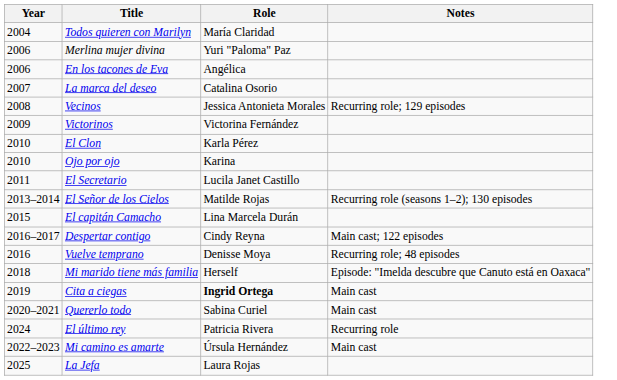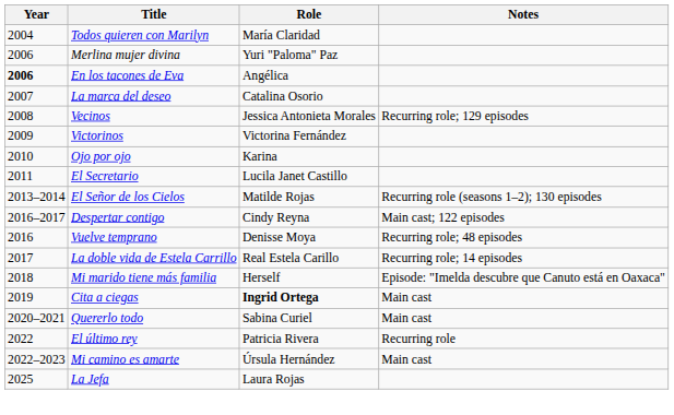En los tacones de Eva | Year: normal -> bold
- row: 2010 | El Clon | Karla Pérez
- row: 2015 | El capitán Camacho | Lina Marcela Durán
+ row: 2017 | La doble vida de Estela Carrillo | Real Estela Carillo | Recurring role; 14 episodes
El último rey | Year: 2024 -> 2022
